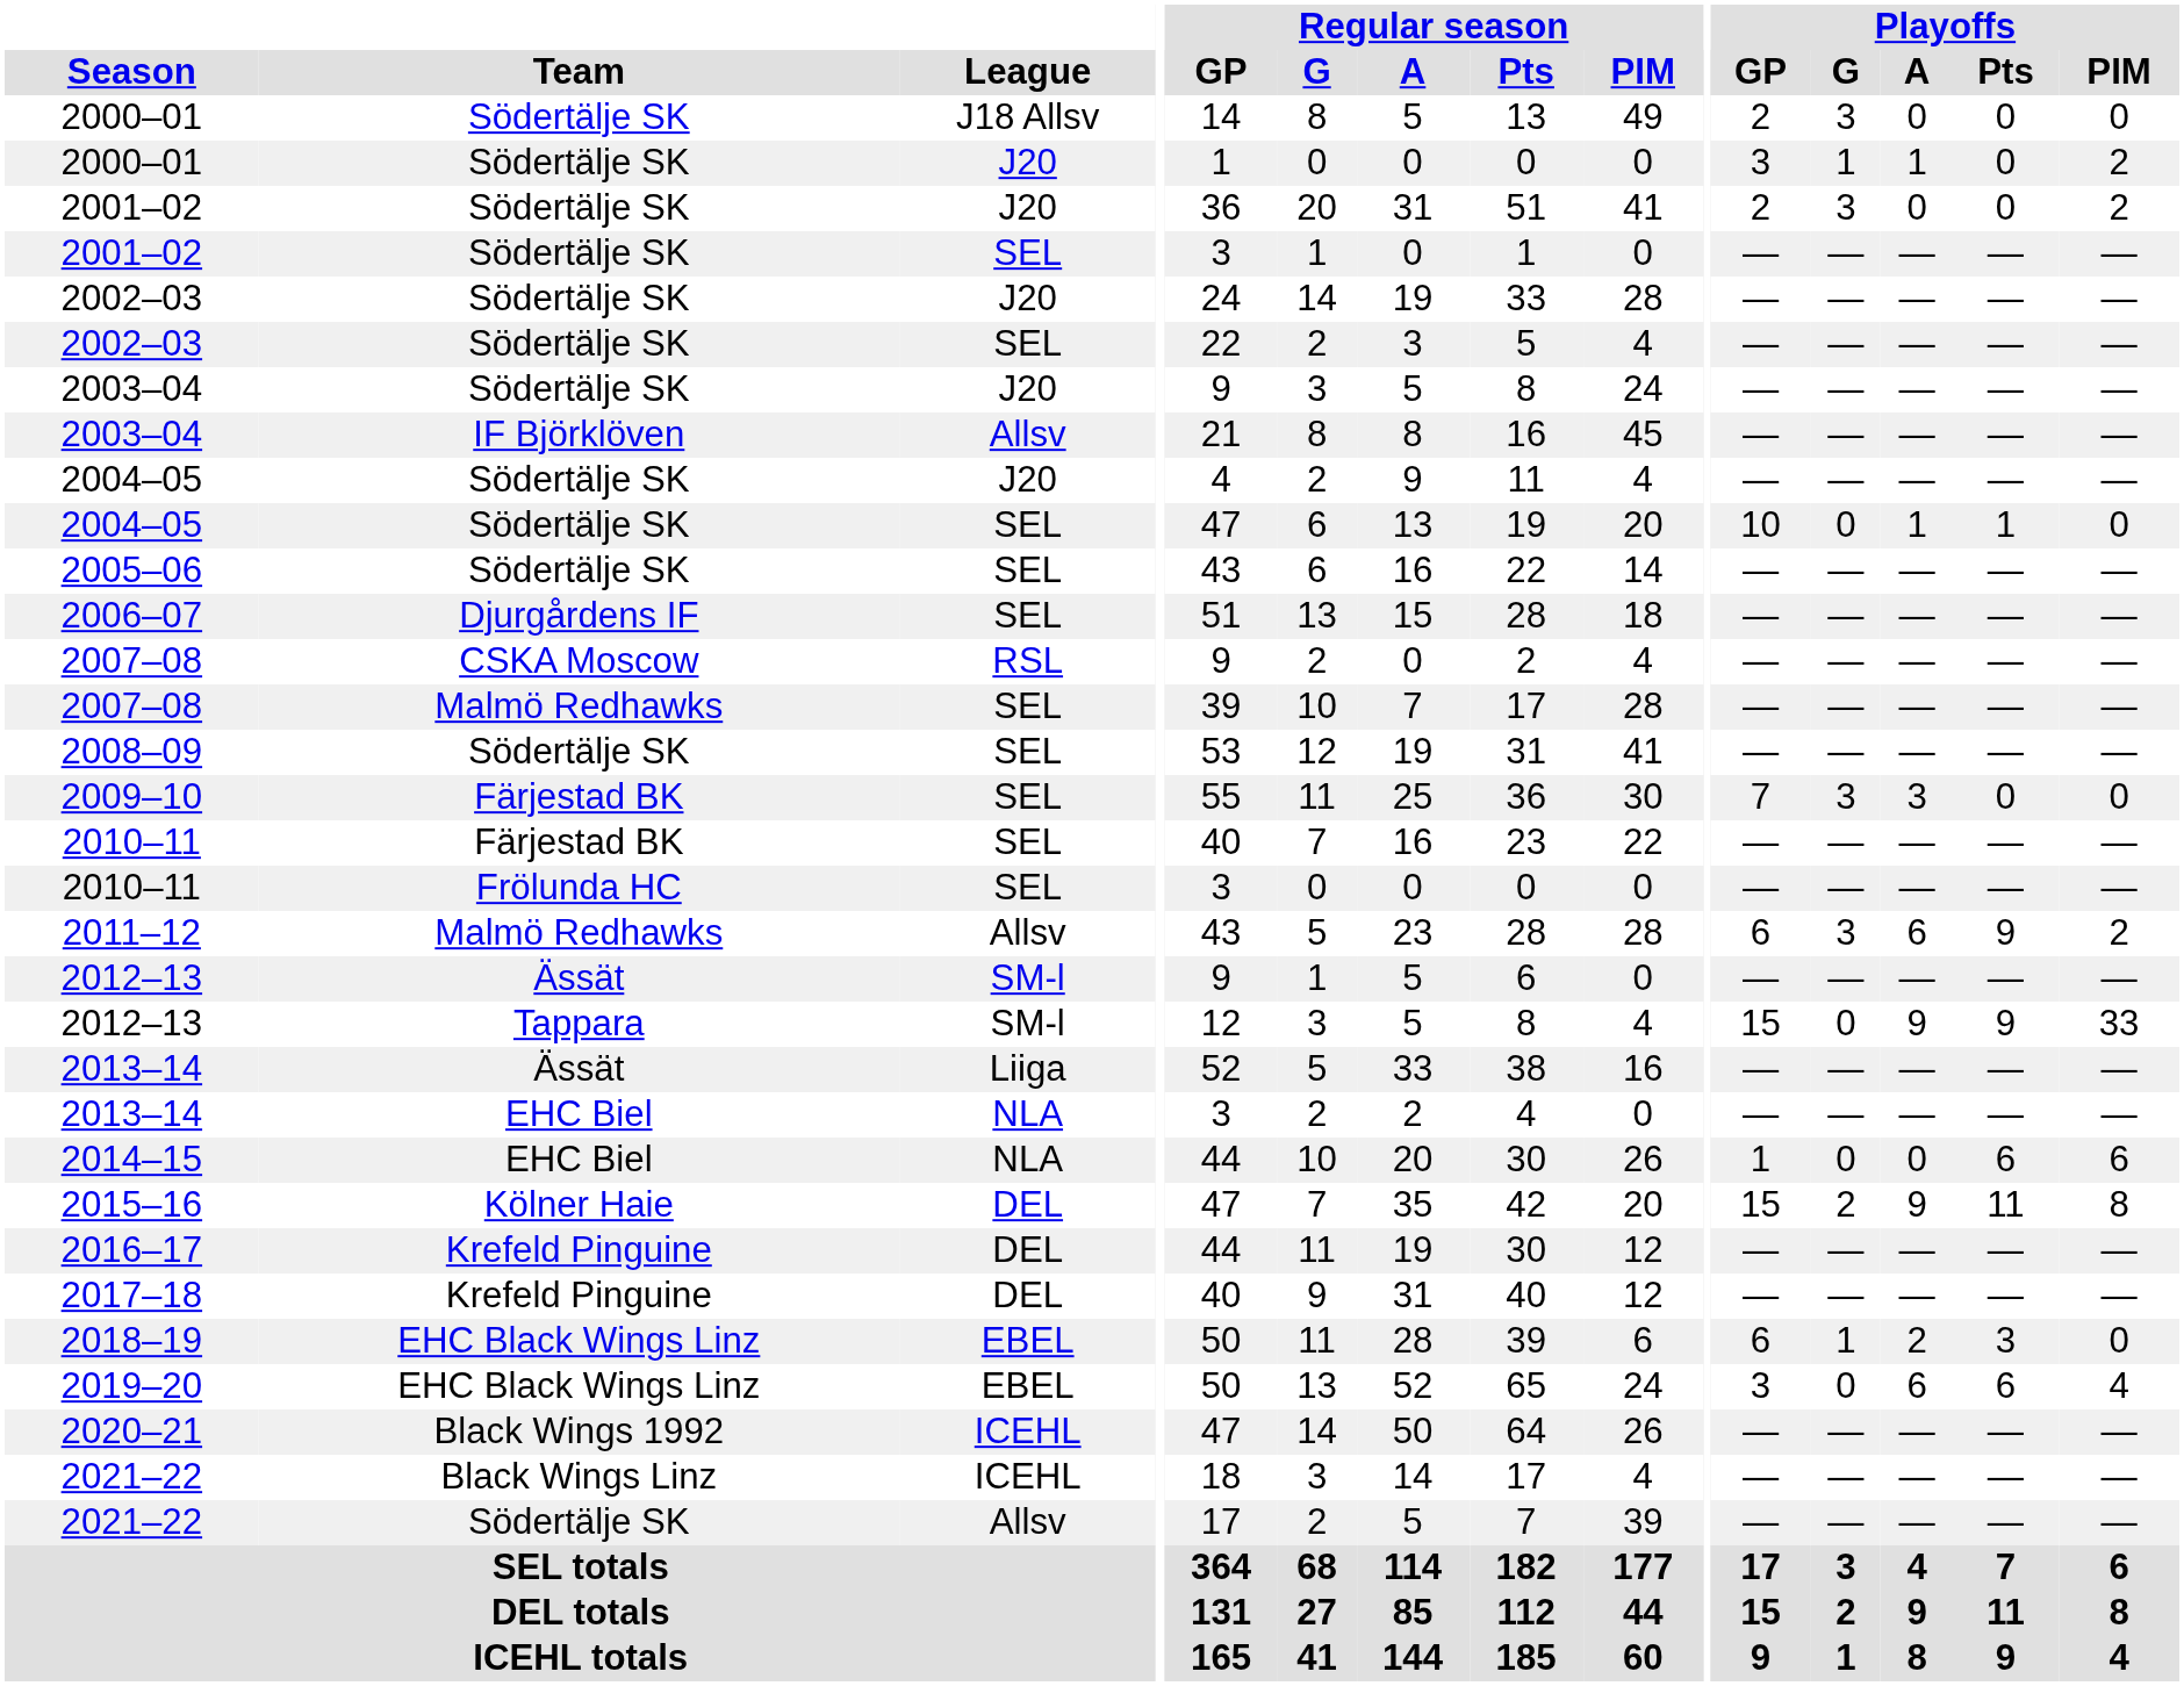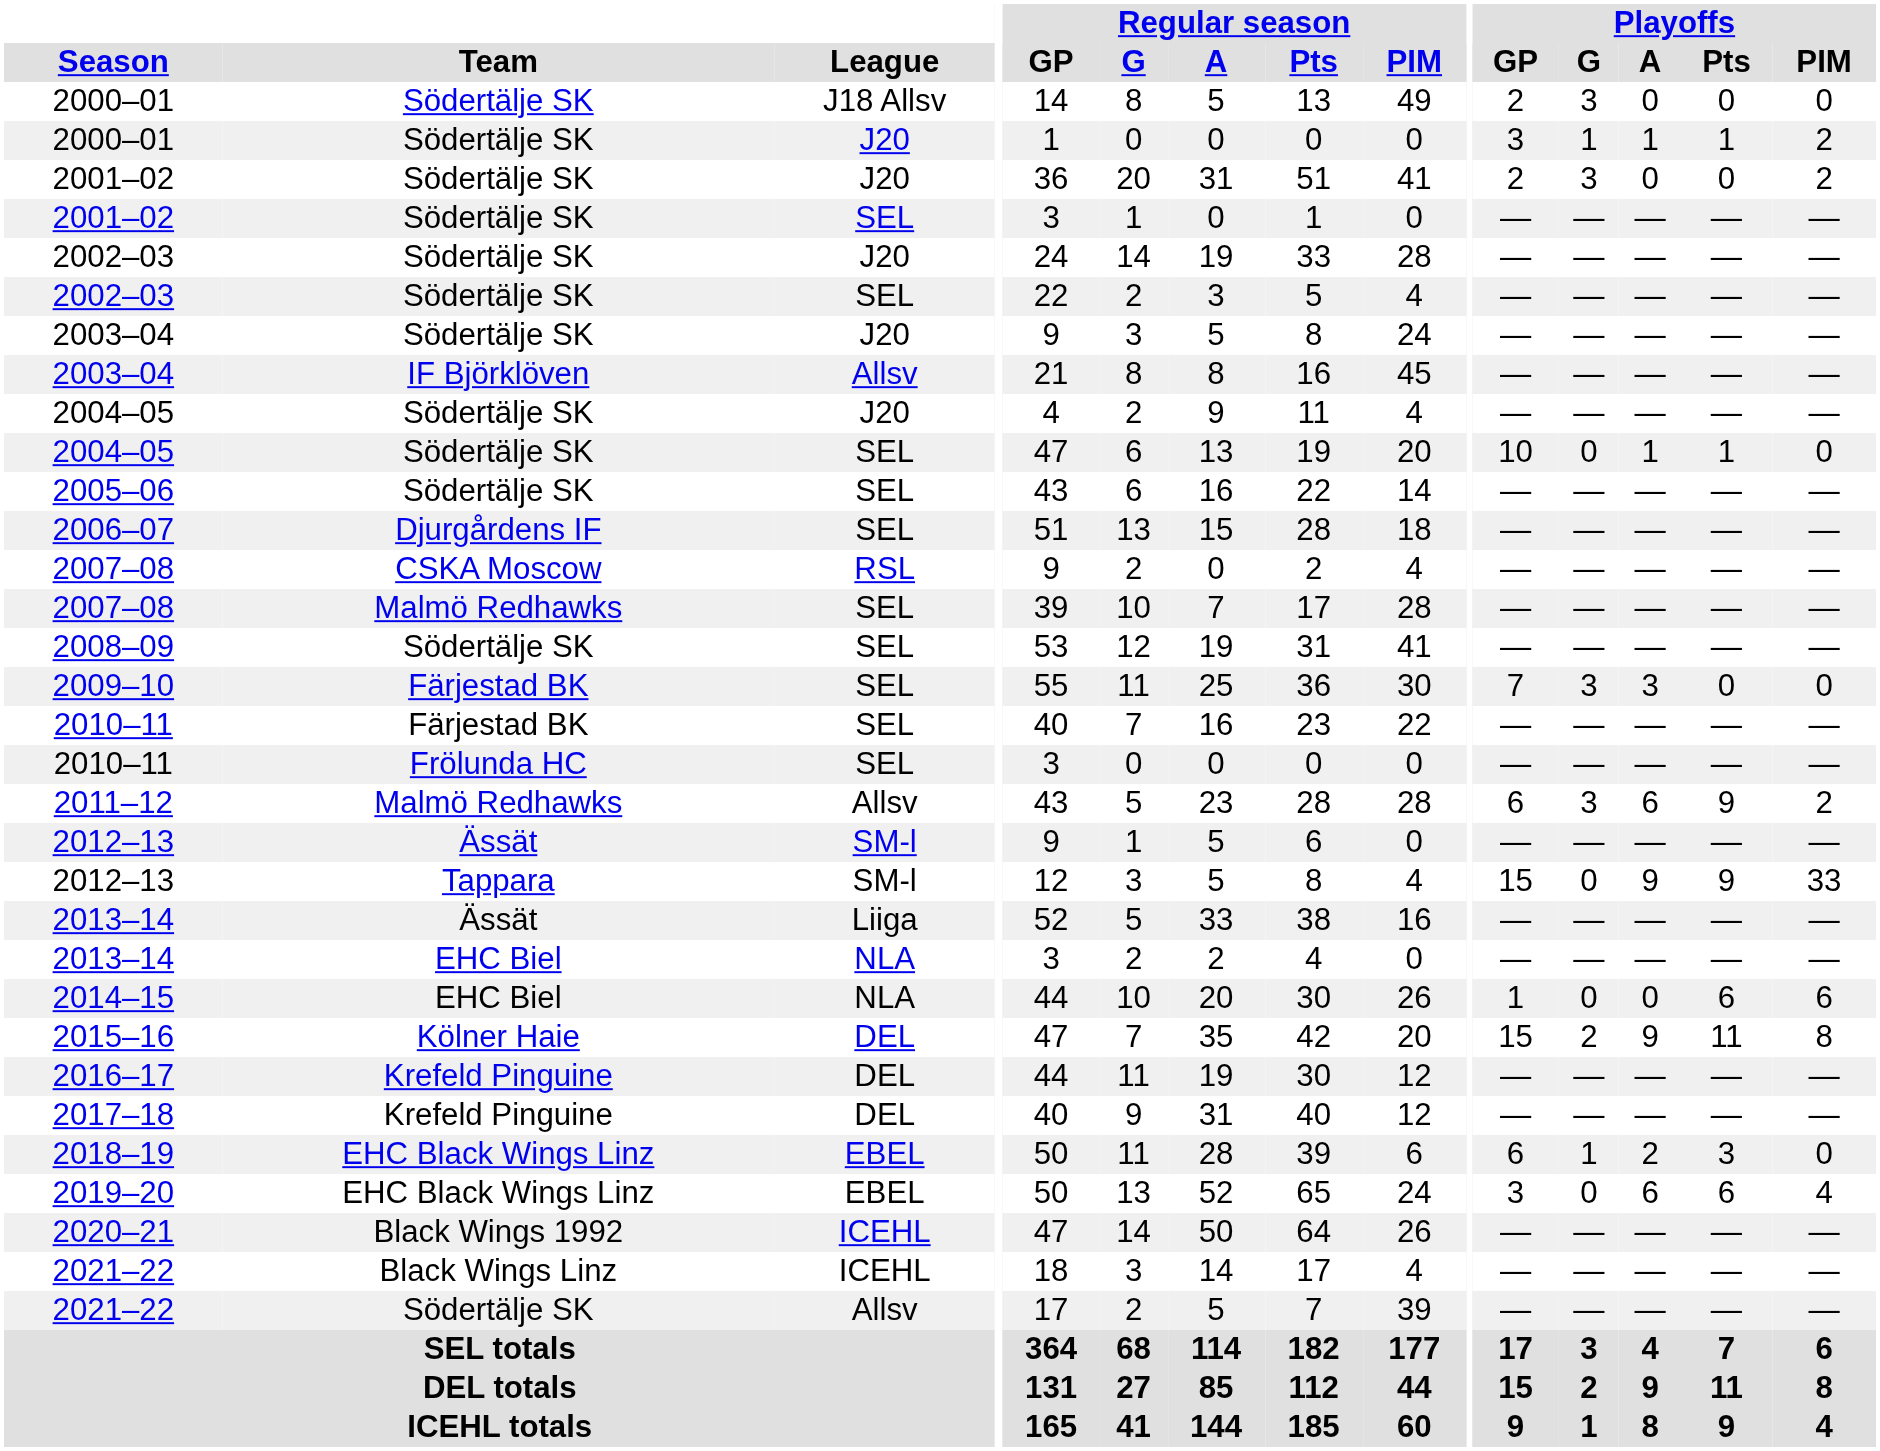2000–01 / J20 | Playoffs / Pts: 0 -> 1
